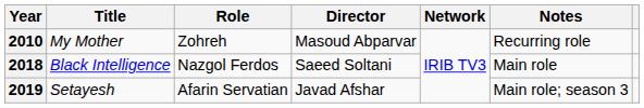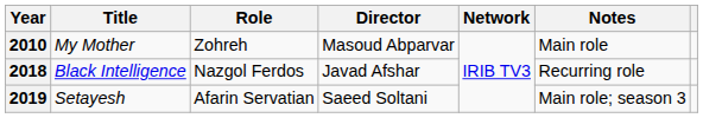2010 | Notes: Recurring role -> Main role
2018 | Director: Saeed Soltani -> Javad Afshar
2018 | Notes: Main role -> Recurring role
2019 | Director: Javad Afshar -> Saeed Soltani
